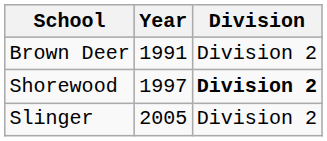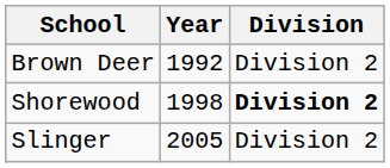Brown Deer | Year: 1991 -> 1992
Shorewood | Year: 1997 -> 1998
